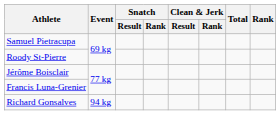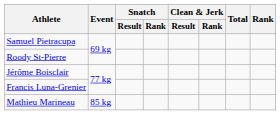+ row: Mathieu Marineau | 85 kg
- row: Richard Gonsalves | 94 kg
